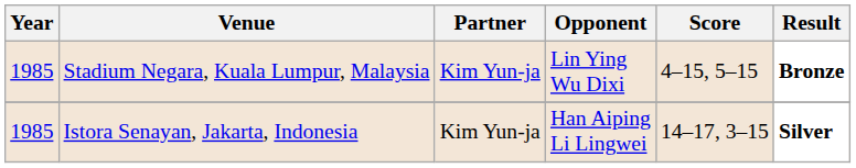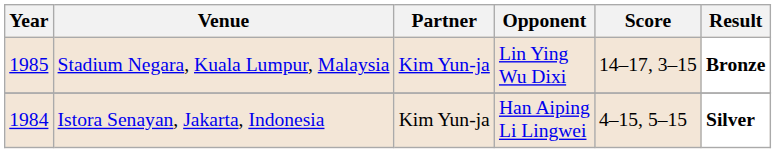Stadium Negara, Kuala Lumpur, Malaysia | Score: 4–15, 5–15 -> 14–17, 3–15
Istora Senayan, Jakarta, Indonesia | Year: 1985 -> 1984
Istora Senayan, Jakarta, Indonesia | Score: 14–17, 3–15 -> 4–15, 5–15
